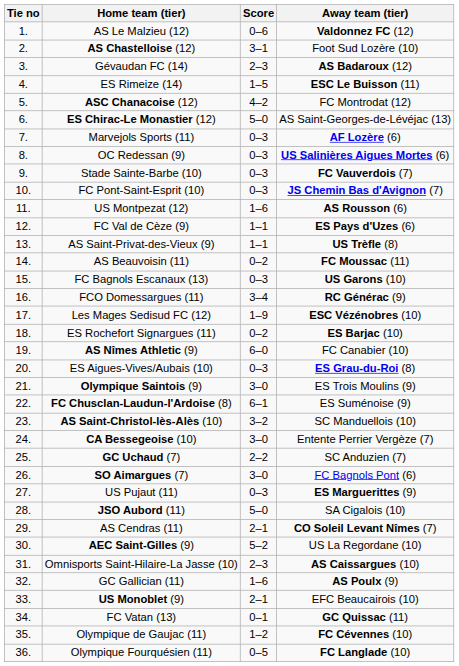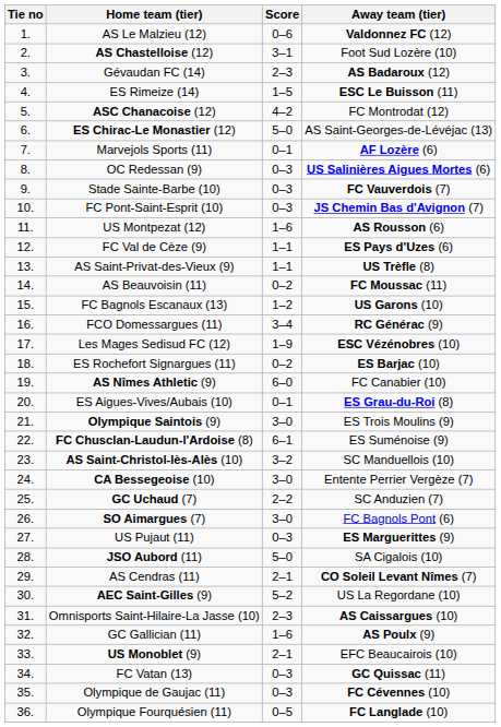Marvejols Sports (11) | Score: 0–3 -> 0–1
FC Bagnols Escanaux (13) | Score: 0–3 -> 1–2
ES Aigues-Vives/Aubais (10) | Score: 0–3 -> 0–1
FC Vatan (13) | Score: 0–1 -> 0–3
Olympique de Gaujac (11) | Score: 1–2 -> 0–3
